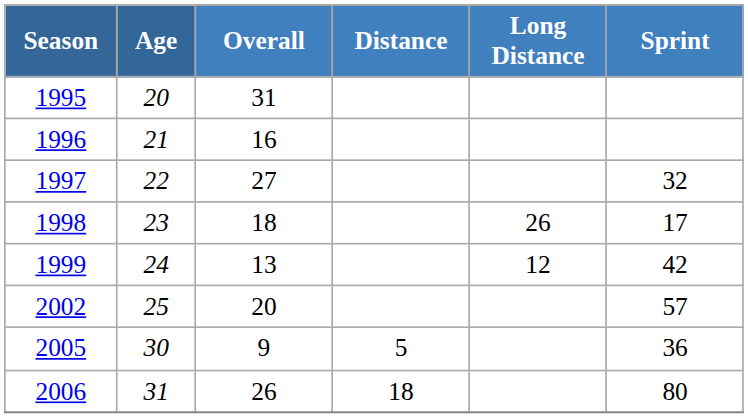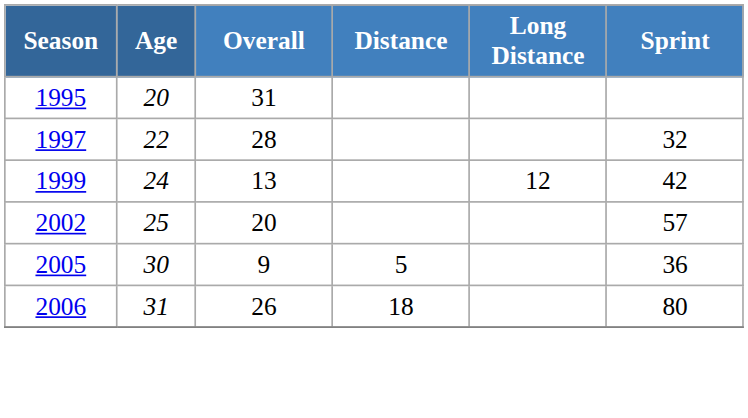- row: 1996 | 21 | 16
1997 | Overall: 27 -> 28
- row: 1998 | 23 | 18 | 26 | 17
